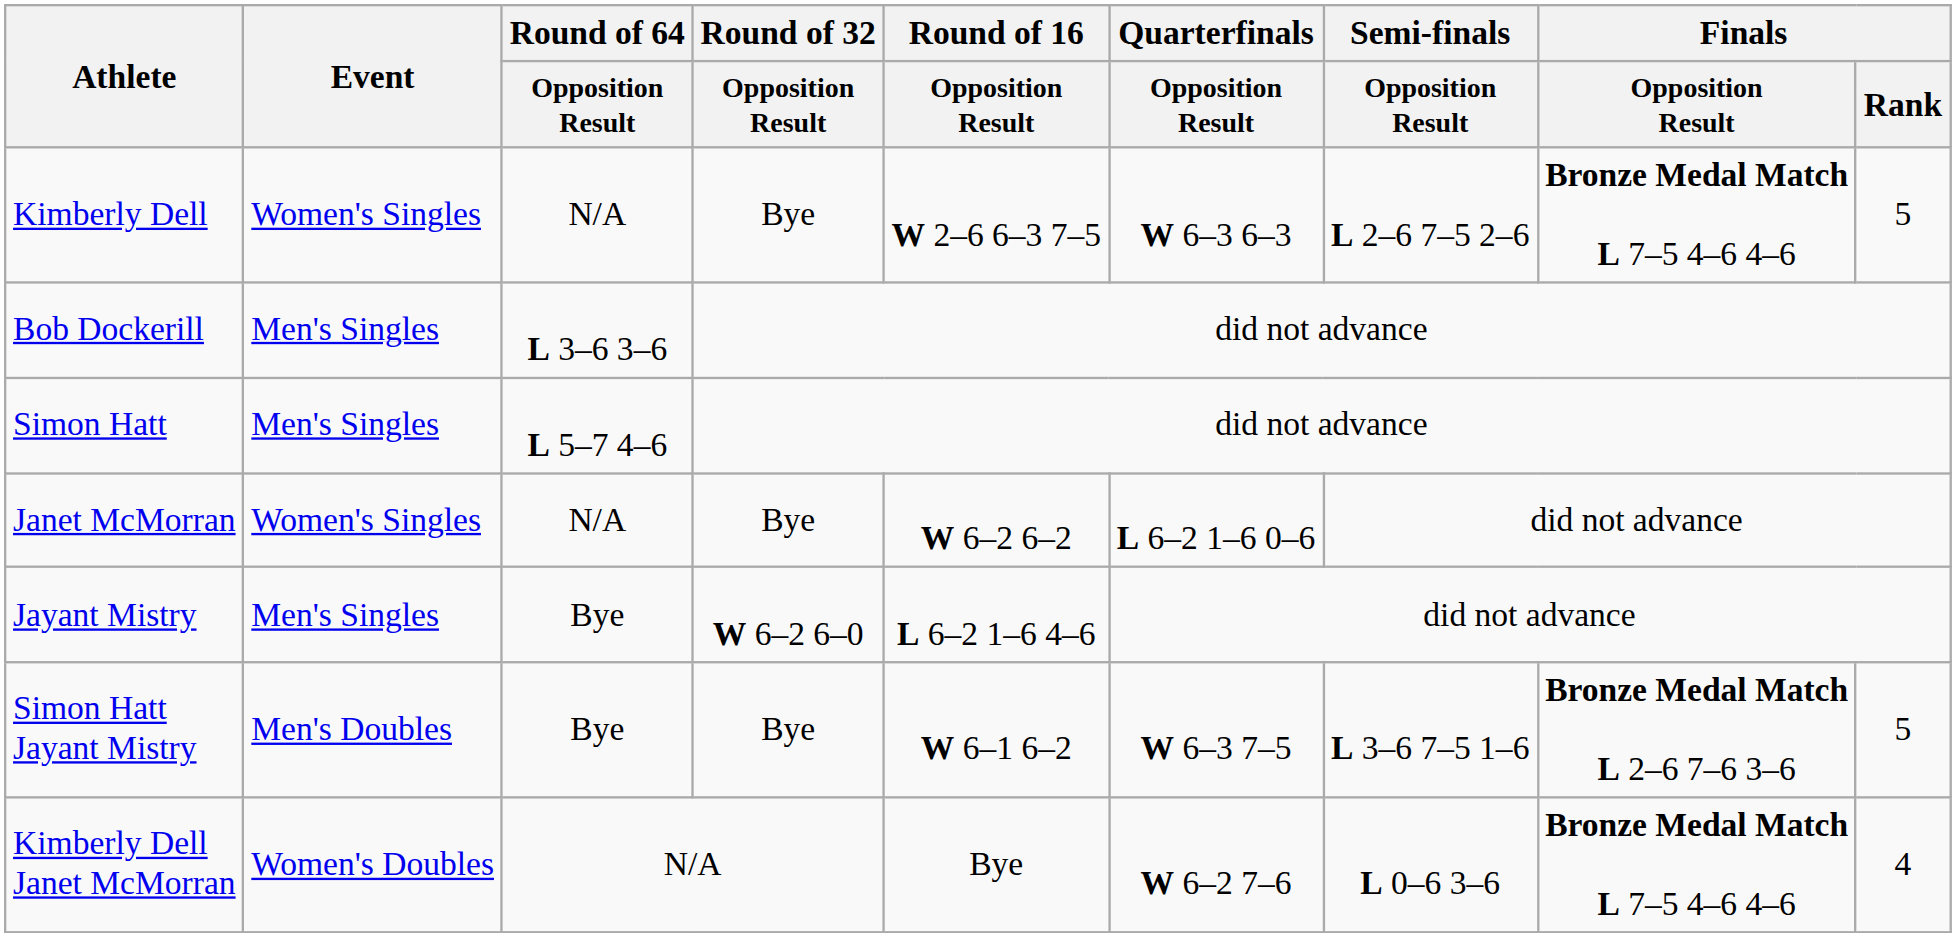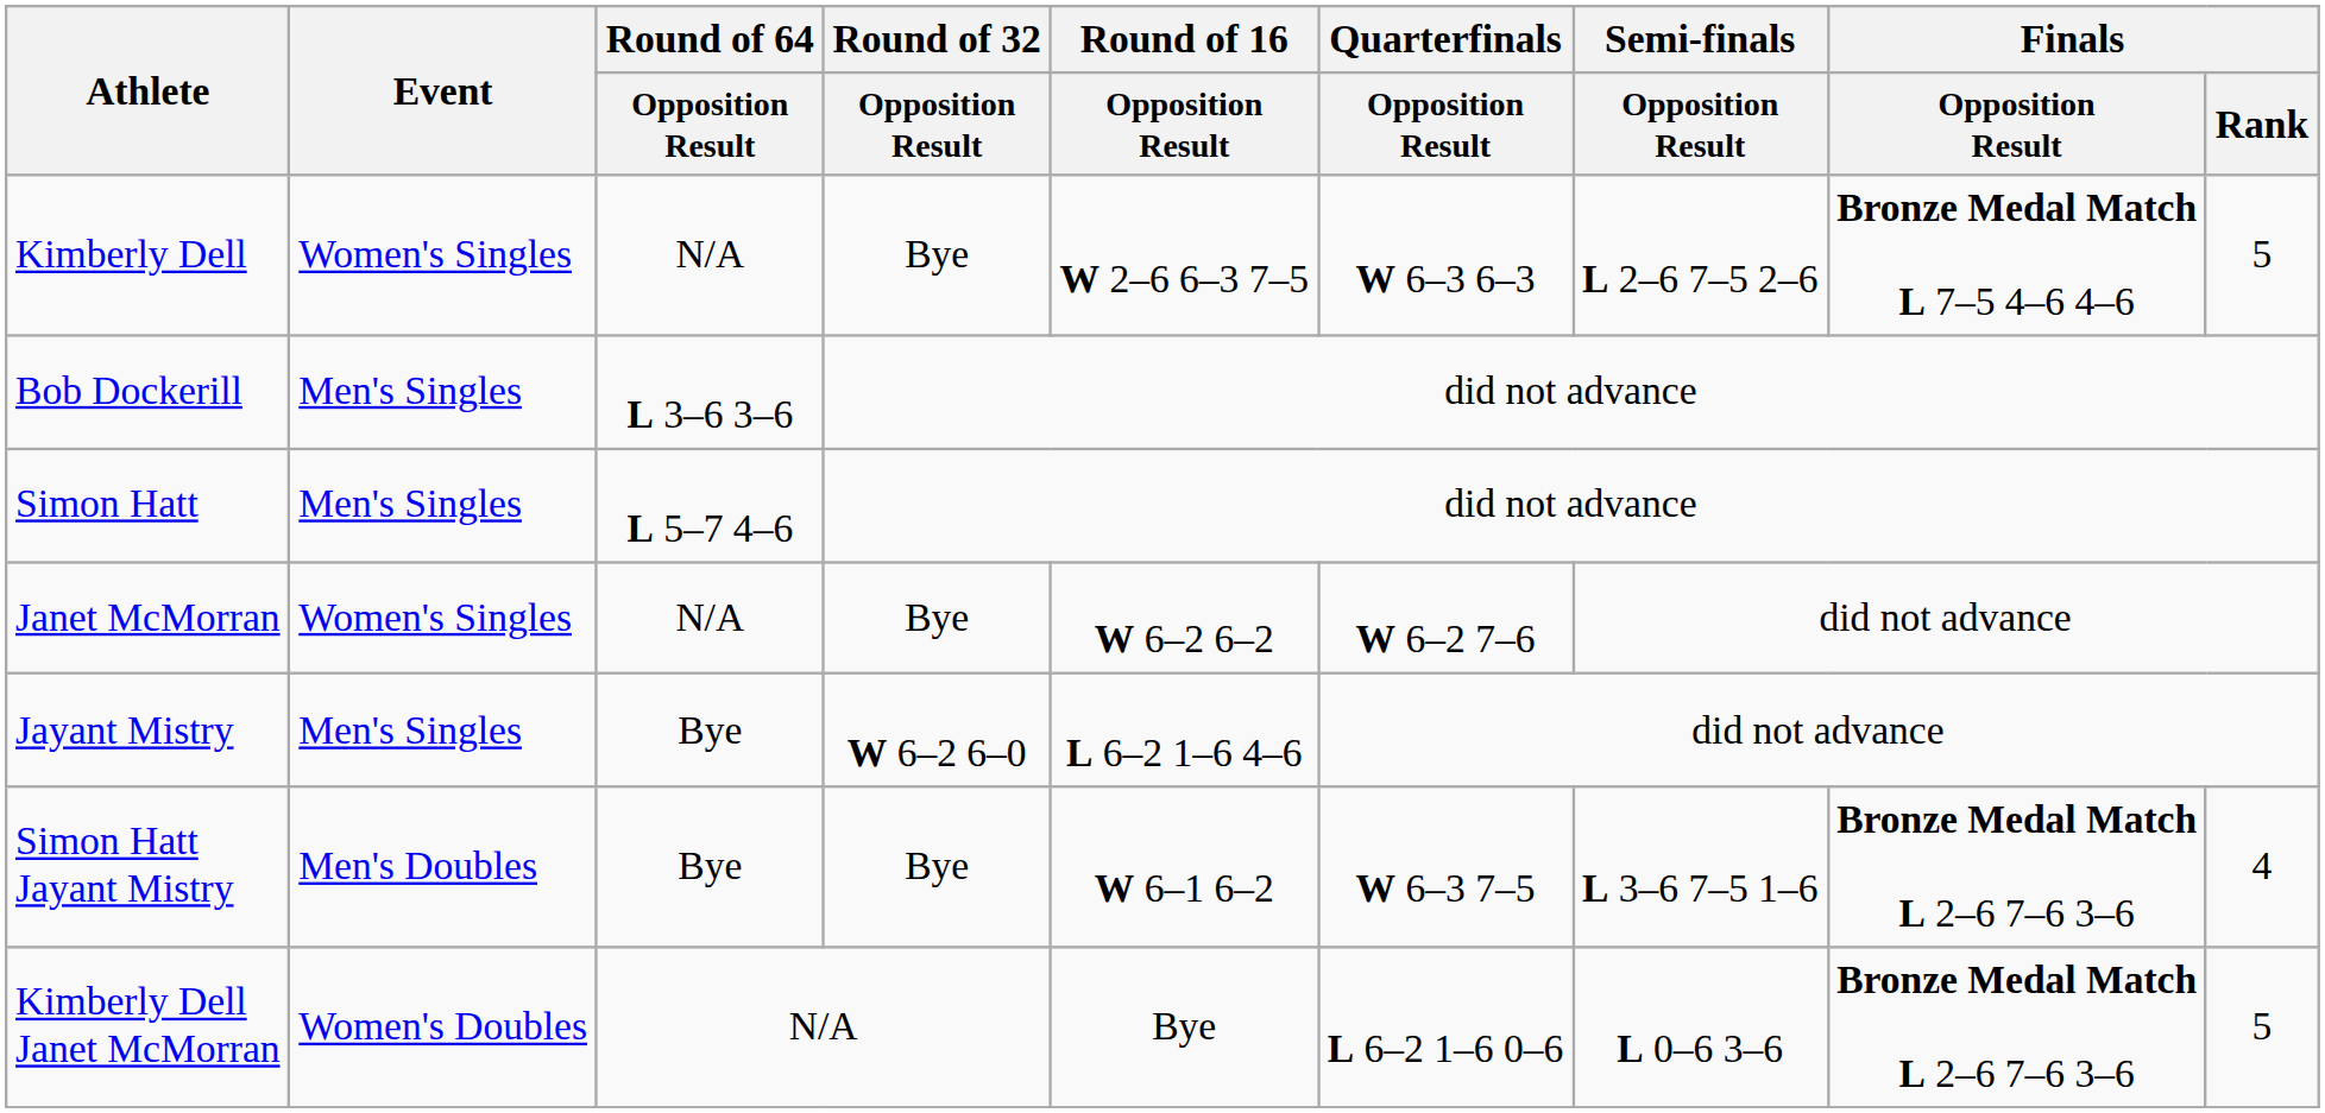Janet McMorran | Quarterfinals / Opposition Result: L 6–2 1–6 0–6 -> W 6–2 7–6
Simon Hatt Jayant Mistry | Finals / Rank: 5 -> 4
Kimberly Dell Janet McMorran | Quarterfinals / Opposition Result: W 6–2 7–6 -> L 6–2 1–6 0–6
Kimberly Dell Janet McMorran | Finals / Opposition Result: Bronze Medal Match L 7–5 4–6 4–6 -> Bronze Medal Match L 2–6 7–6 3–6
Kimberly Dell Janet McMorran | Finals / Rank: 4 -> 5
